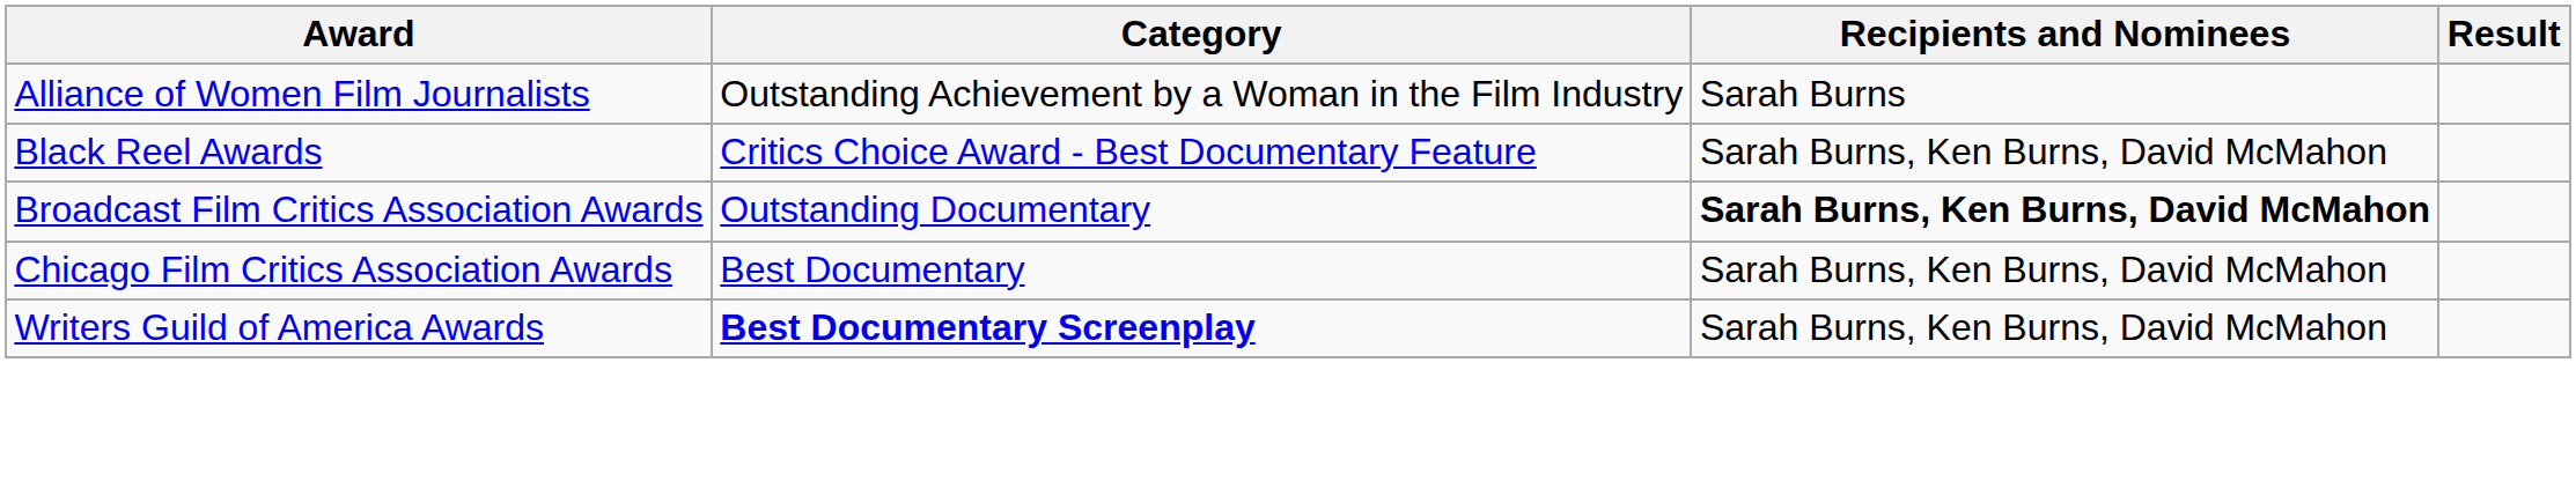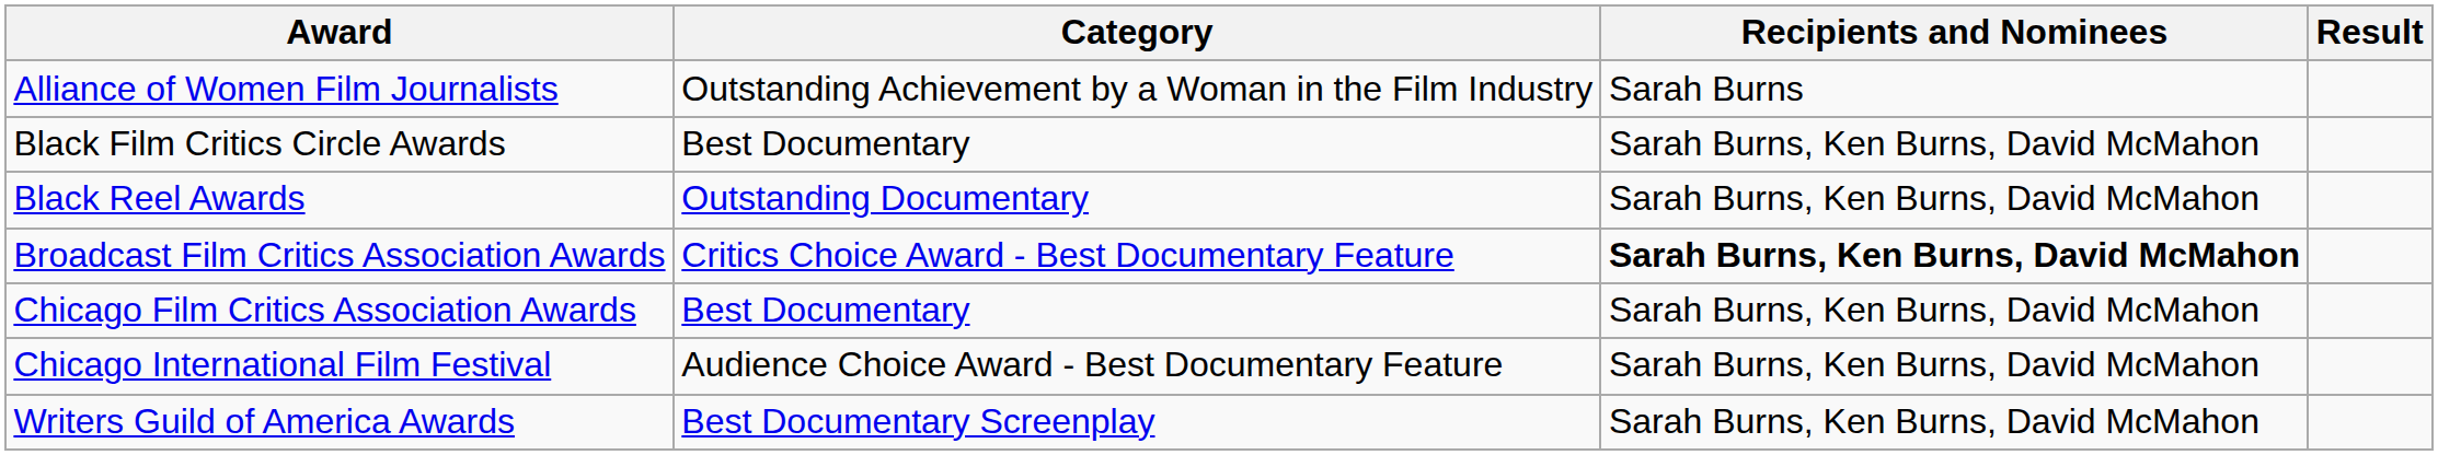+ row: Black Film Critics Circle Awards | Best Documentary | Sarah Burns, Ken Burns, David McMahon
Black Reel Awards | Category: Critics Choice Award - Best Documentary Feature -> Outstanding Documentary
Broadcast Film Critics Association Awards | Category: Outstanding Documentary -> Critics Choice Award - Best Documentary Feature
+ row: Chicago International Film Festival | Audience Choice Award - Best Documentary Feature | Sarah Burns, Ken Burns, David McMahon
Writers Guild of America Awards | Category: bold -> normal
